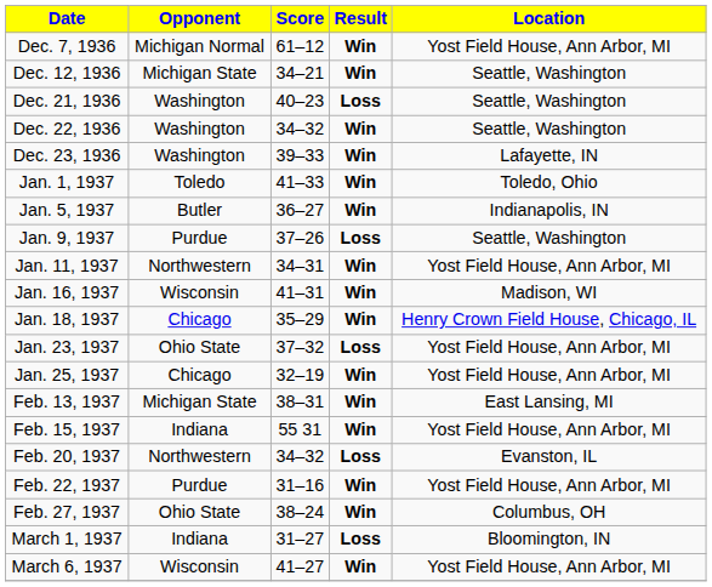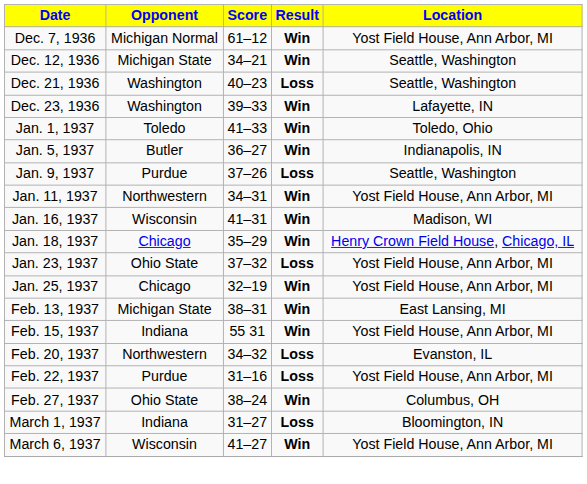- row: Dec. 22, 1936 | Washington | 34–32 | Win | Seattle, Washington
Feb. 22, 1937 | Result: Win -> Loss
